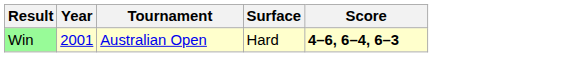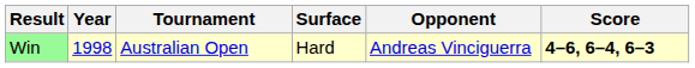+ column: Opponent | Andreas Vinciguerra
Win | Year: 2001 -> 1998
